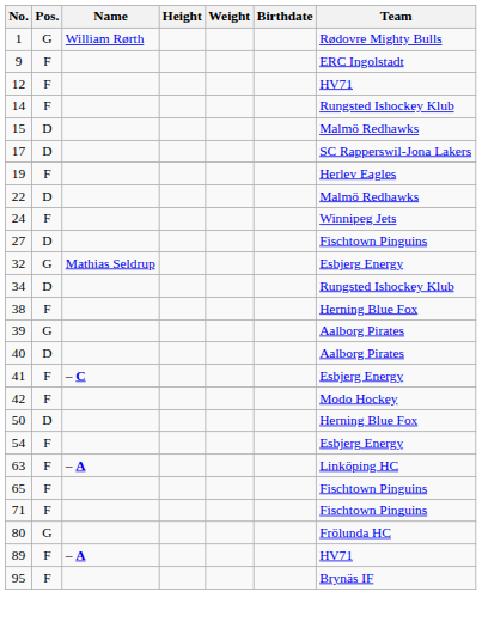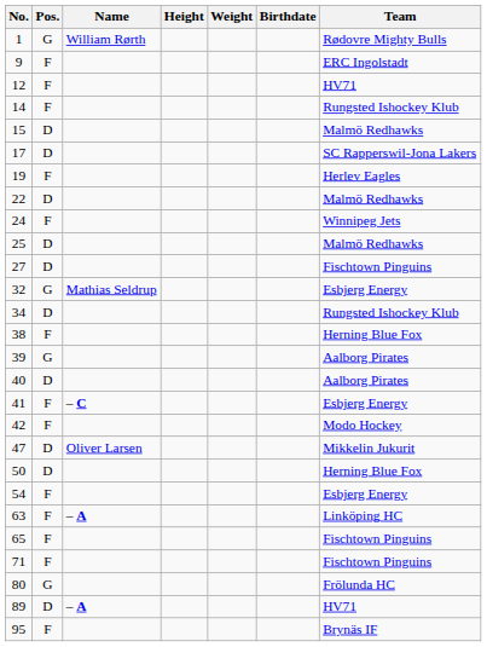+ row: 25 | D | Malmö Redhawks
+ row: 47 | D | Oliver Larsen | Mikkelin Jukurit
89 | Pos.: F -> D
